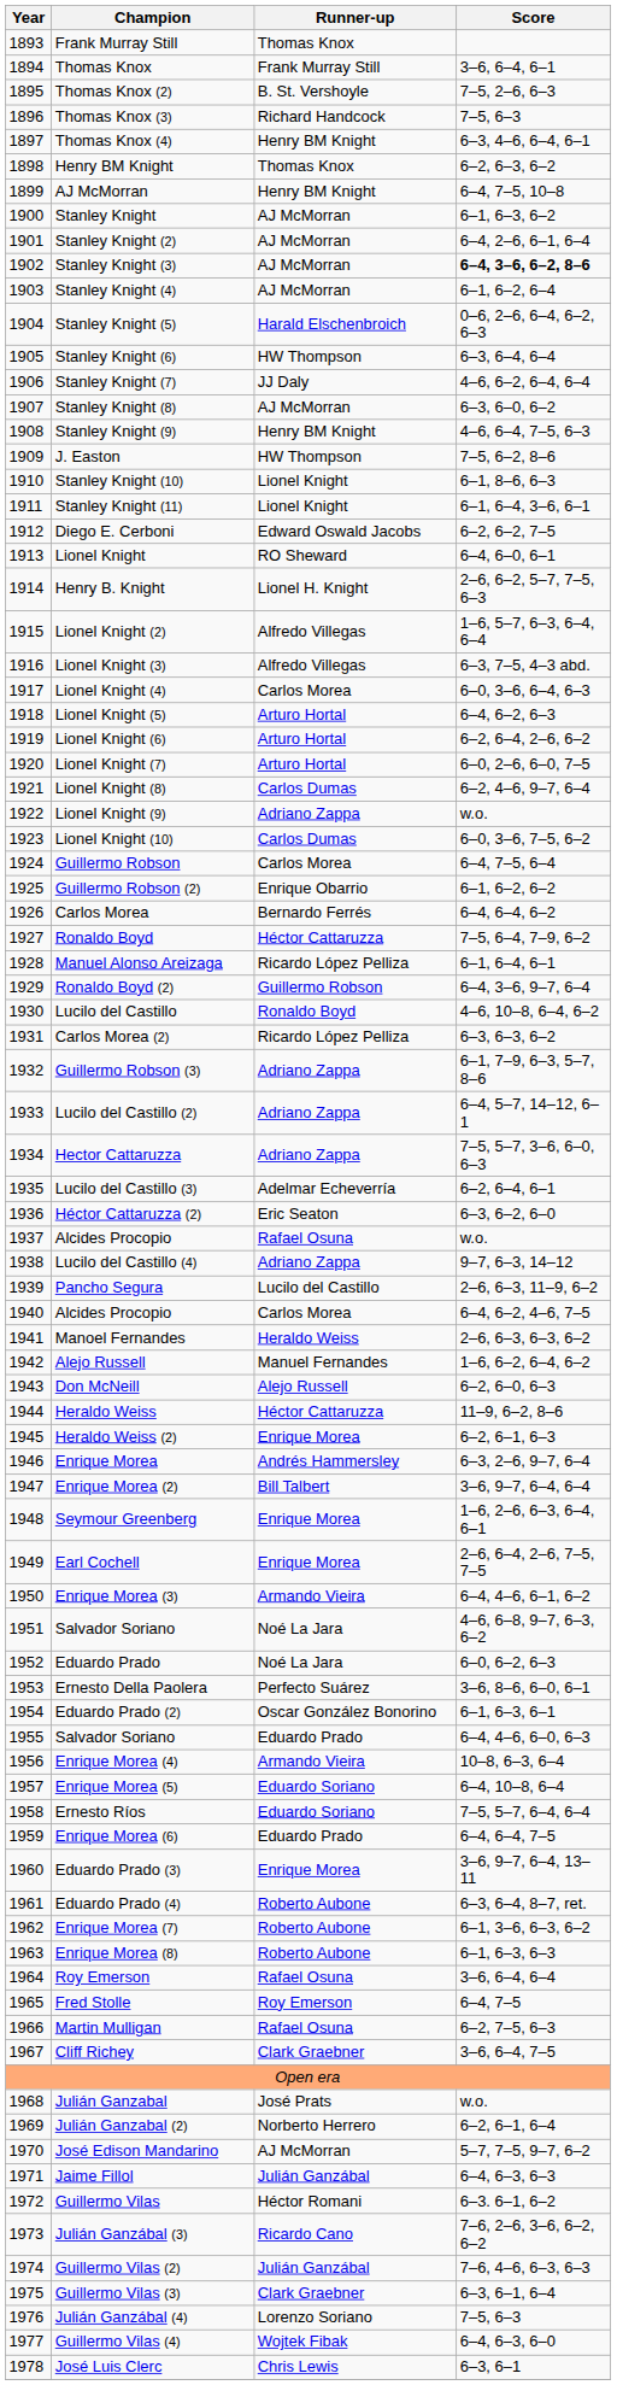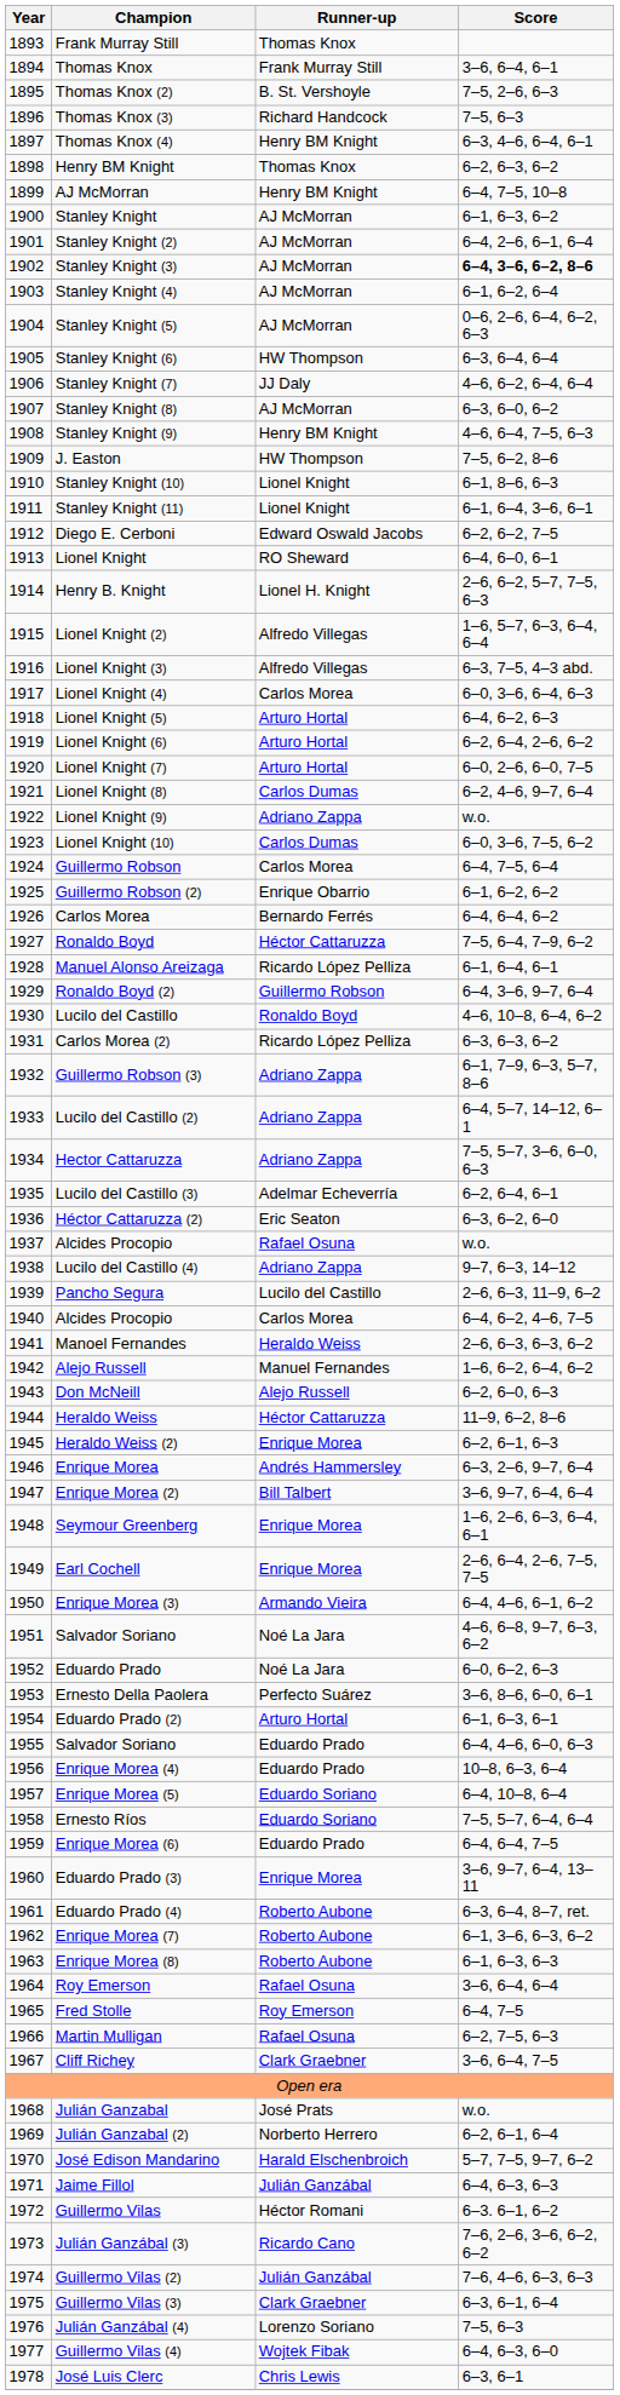Stanley Knight (5) | Runner-up: Harald Elschenbroich -> AJ McMorran
Eduardo Prado (2) | Runner-up: Oscar González Bonorino -> Arturo Hortal
Enrique Morea (4) | Runner-up: Armando Vieira -> Eduardo Prado
José Edison Mandarino | Runner-up: AJ McMorran -> Harald Elschenbroich
